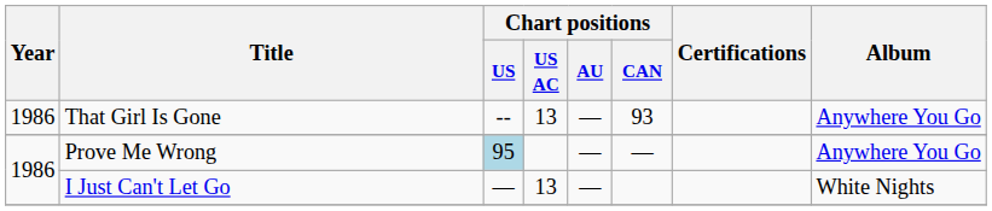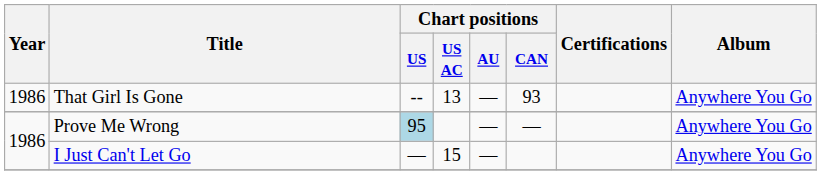I Just Can't Let Go | Chart positions / US AC: 13 -> 15
I Just Can't Let Go | Album: White Nights -> Anywhere You Go
